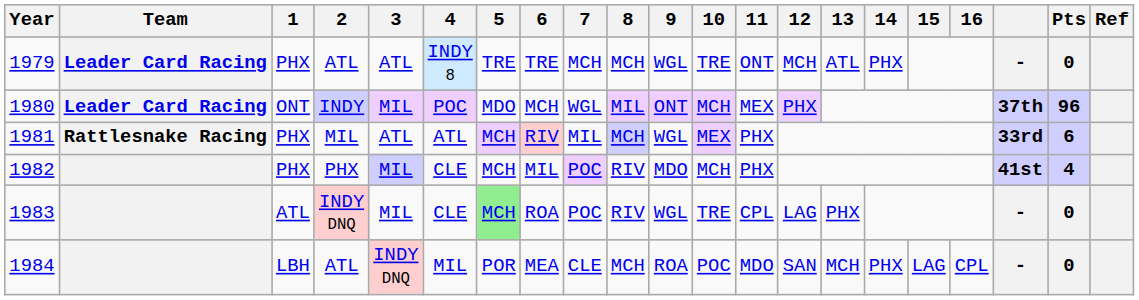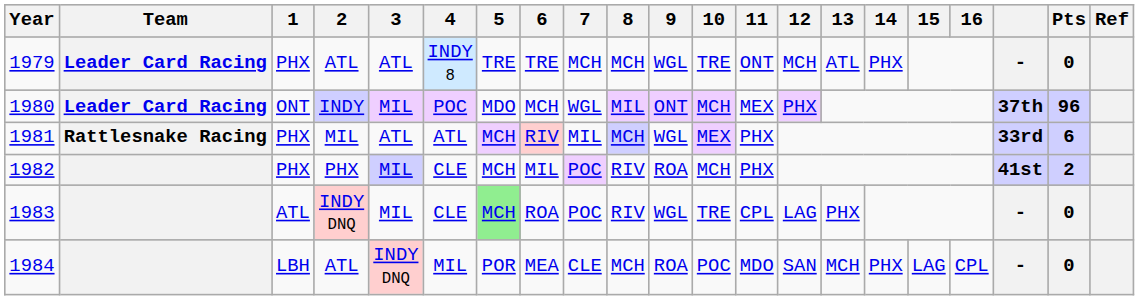1982 | 9: MDO -> ROA
1982 | Pts: 4 -> 2
